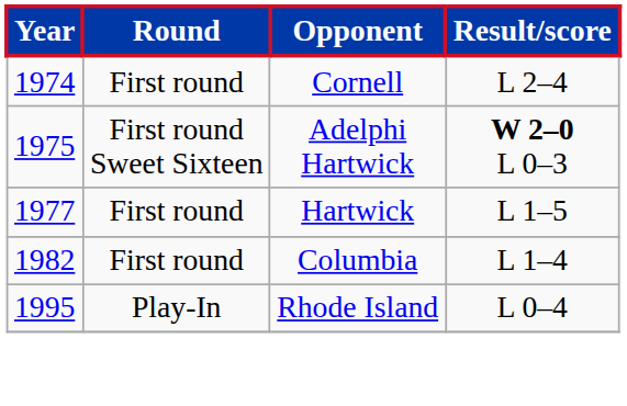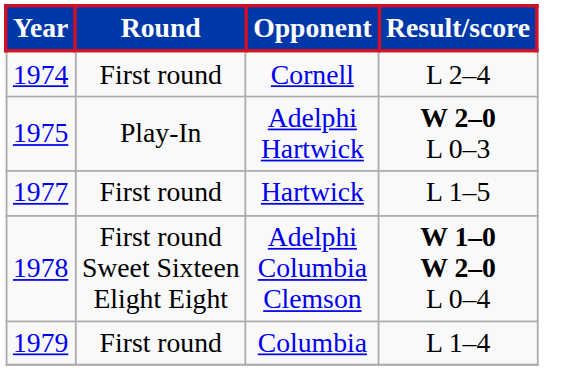Adelphi Hartwick | Round: First round Sweet Sixteen -> Play-In
+ row: 1978 | First round Sweet Sixteen Elight Eight | Adelphi Columbia Clemson | W 1–0 W 2–0 L 0–4
Columbia | Year: 1982 -> 1979
- row: 1995 | Play-In | Rhode Island | L 0–4
